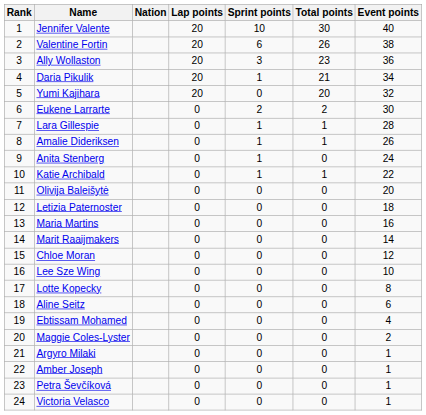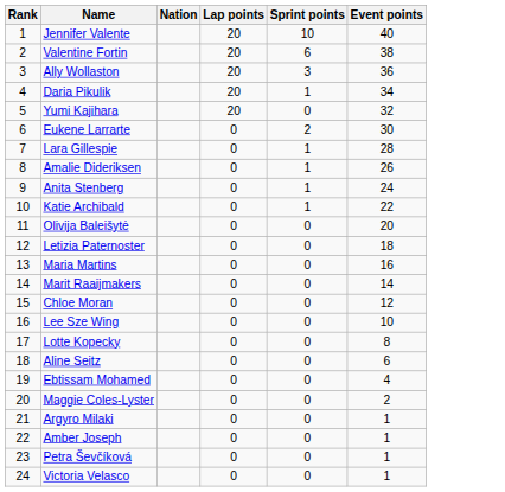- column: Total points | 30 | 26 | 23 | 21 | 20 | 2 | 1 | 1 | 0 | 1 | 0 | 0 | 0 | 0 | 0 | 0 | 0 | 0 | 0 | 0 | 0 | 0 | 0 | 0
